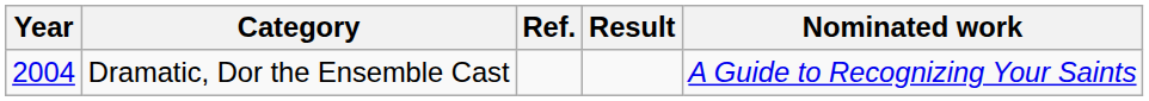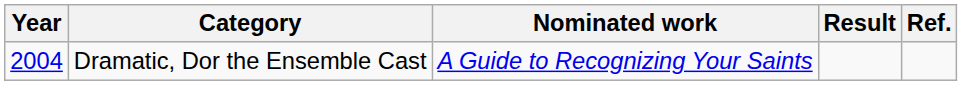columns swapped: Nominated work <-> Ref.
